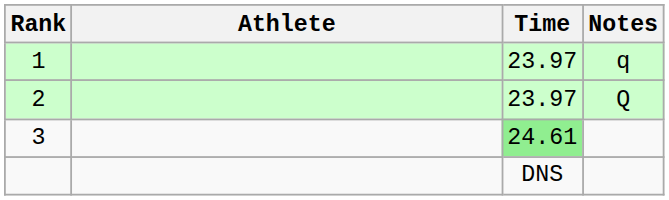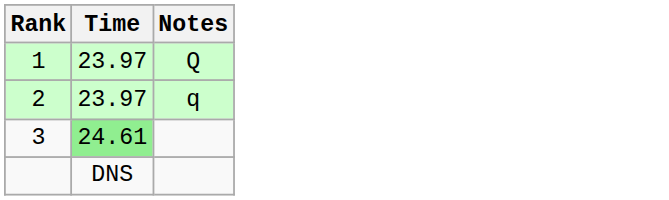- column: Athlete
1 | Notes: q -> Q
2 | Notes: Q -> q
